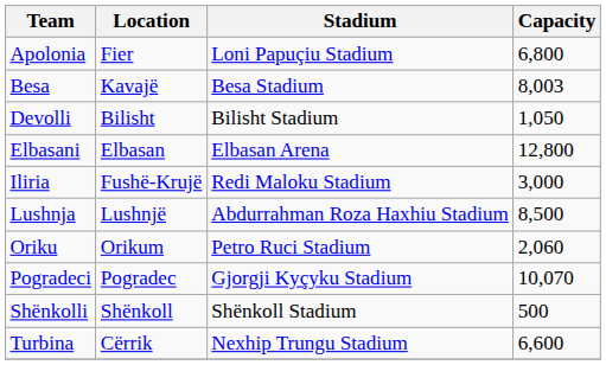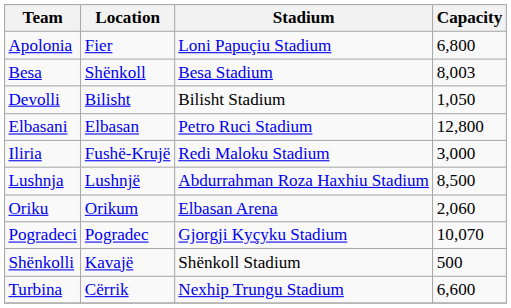Besa | Location: Kavajë -> Shënkoll
Elbasani | Stadium: Elbasan Arena -> Petro Ruci Stadium
Oriku | Stadium: Petro Ruci Stadium -> Elbasan Arena
Shënkolli | Location: Shënkoll -> Kavajë
